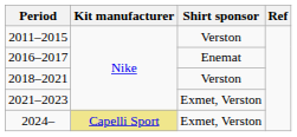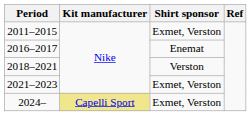2011–2015 | Shirt sponsor: Verston -> Exmet, Verston
